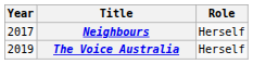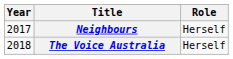The Voice Australia | Year: 2019 -> 2018
